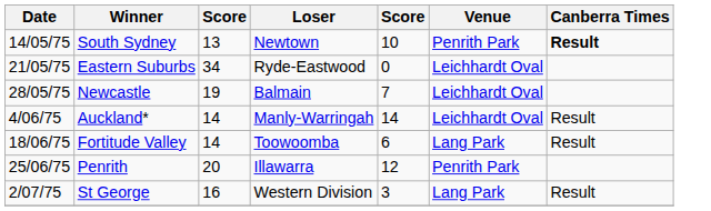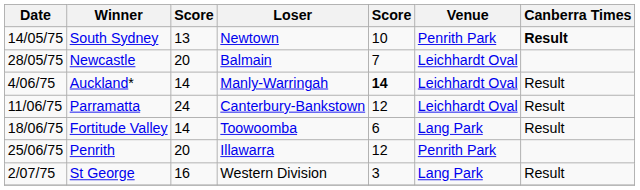- row: 21/05/75 | Eastern Suburbs | 34 | Ryde-Eastwood | 0 | Leichhardt Oval
Newcastle | column 3: 19 -> 20
Auckland* | column 5: normal -> bold
+ row: 11/06/75 | Parramatta | 24 | Canterbury-Bankstown | 12 | Leichhardt Oval | Result
